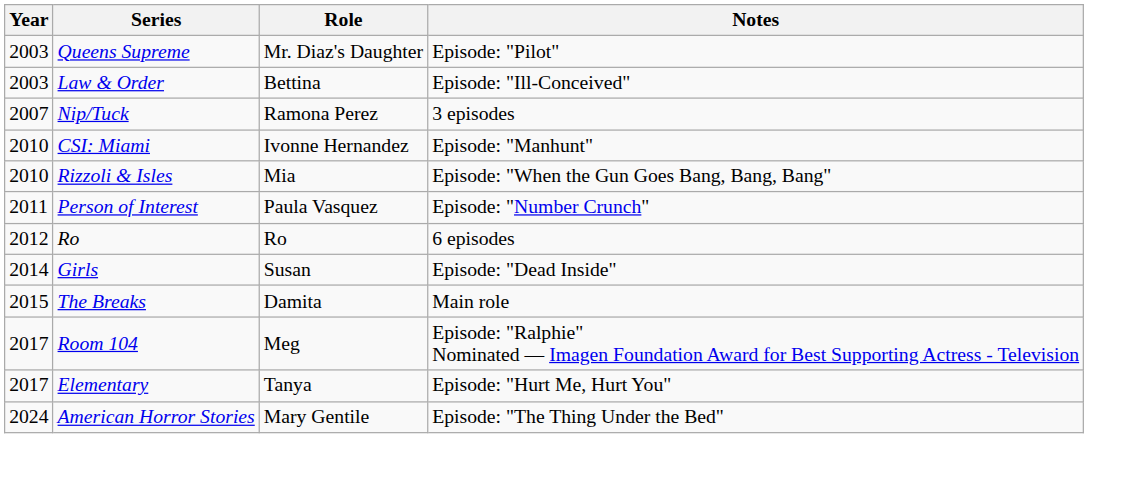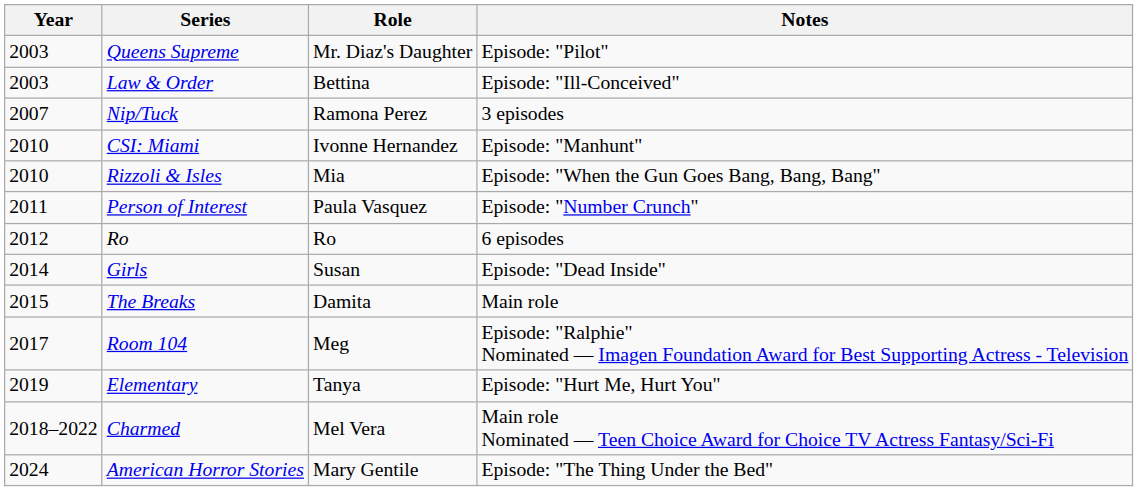Elementary | Year: 2017 -> 2019
+ row: 2018–2022 | Charmed | Mel Vera | Main role Nominated — Teen Choice Award for Choice TV Actress Fantasy/Sci-Fi
